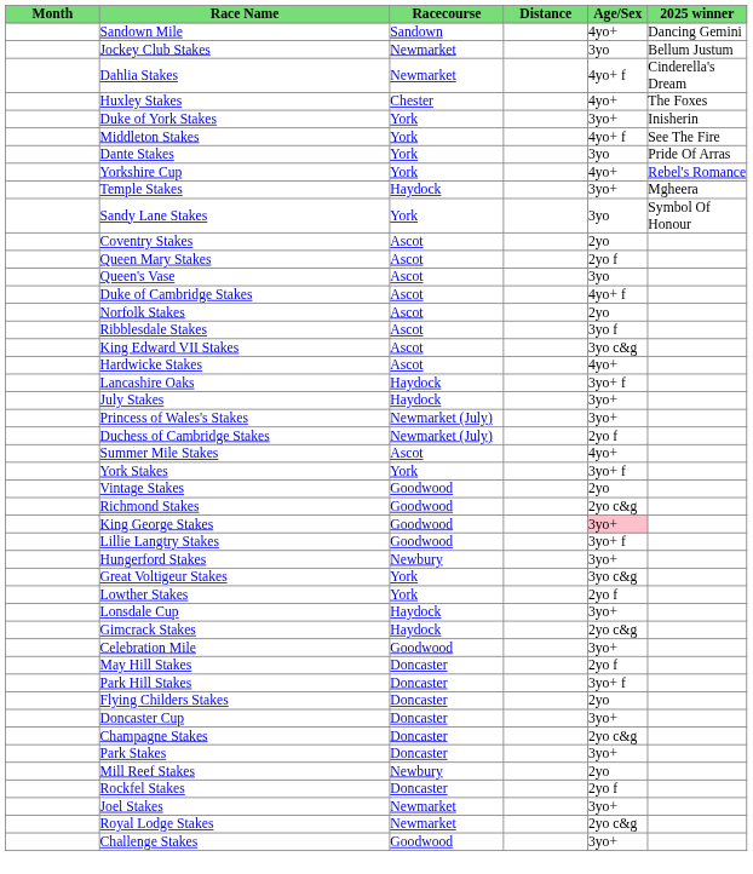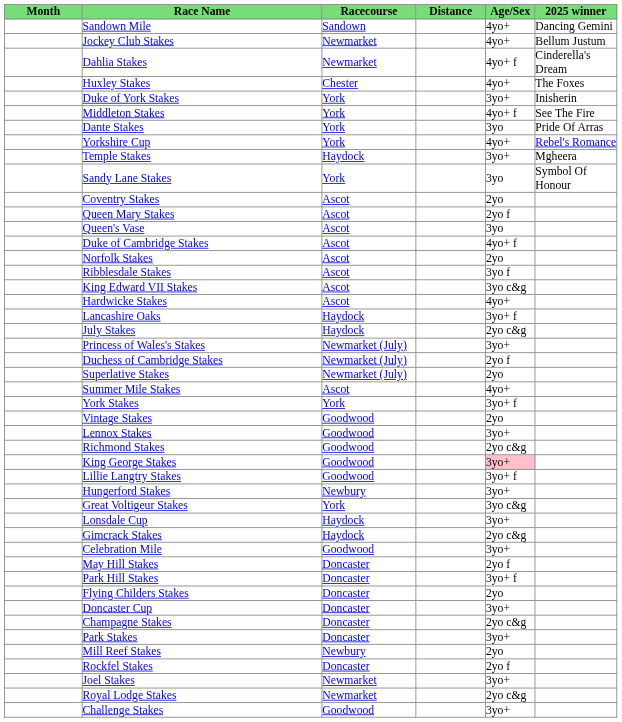Jockey Club Stakes | Age/Sex: 3yo -> 4yo+
July Stakes | Age/Sex: 3yo+ -> 2yo c&g
+ row: Superlative Stakes | Newmarket (July) | 2yo
+ row: Lennox Stakes | Goodwood | 3yo+
- row: Lowther Stakes | York | 2yo f
